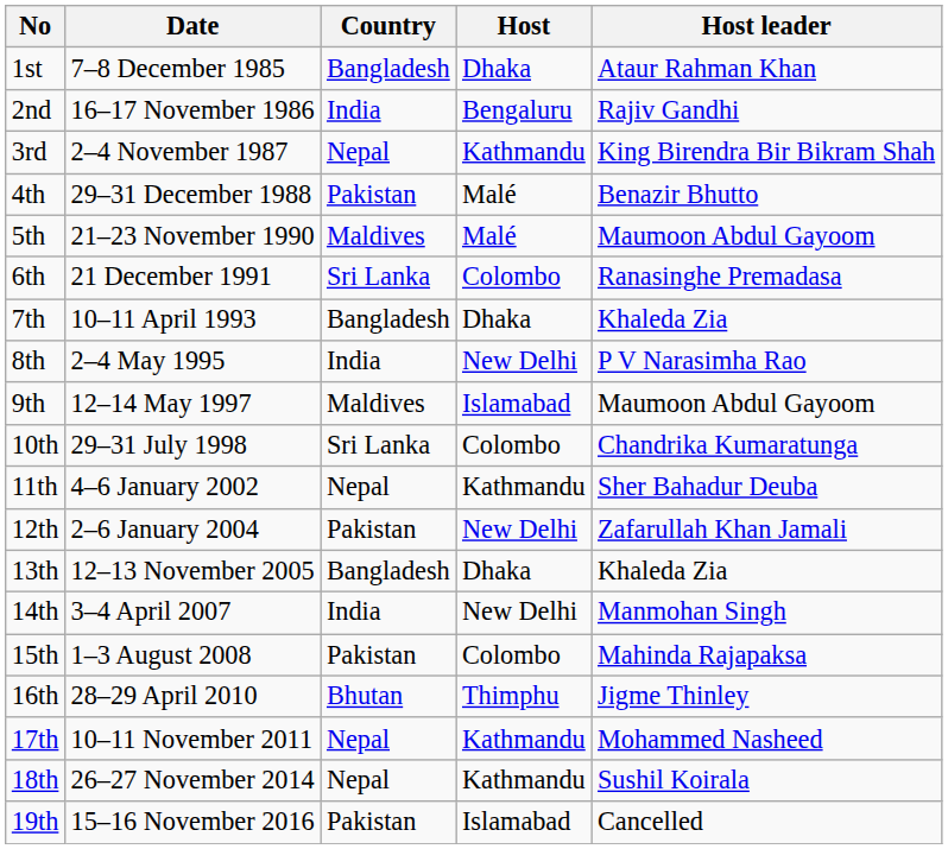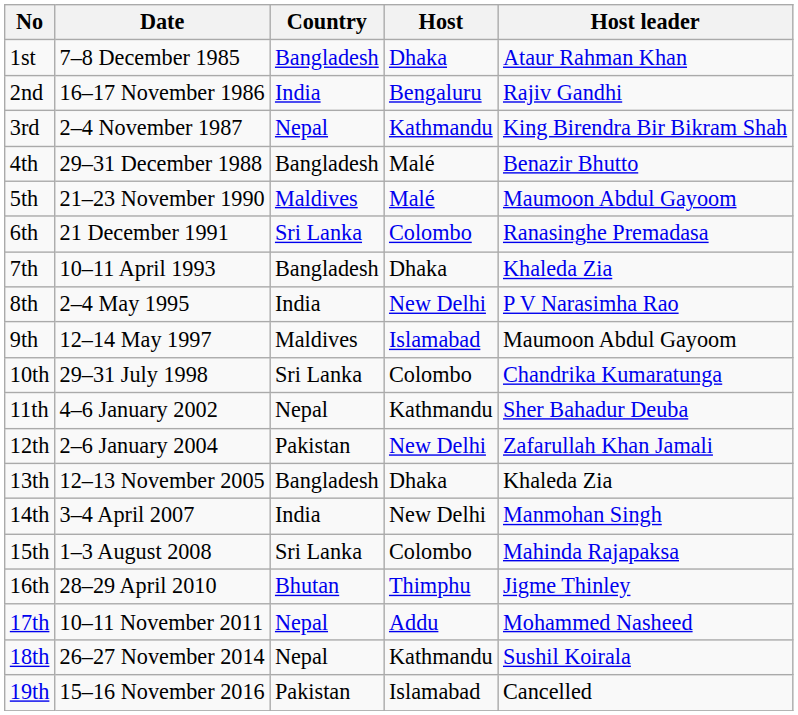4th | Country: Pakistan -> Bangladesh
15th | Country: Pakistan -> Sri Lanka
17th | Host: Kathmandu -> Addu
